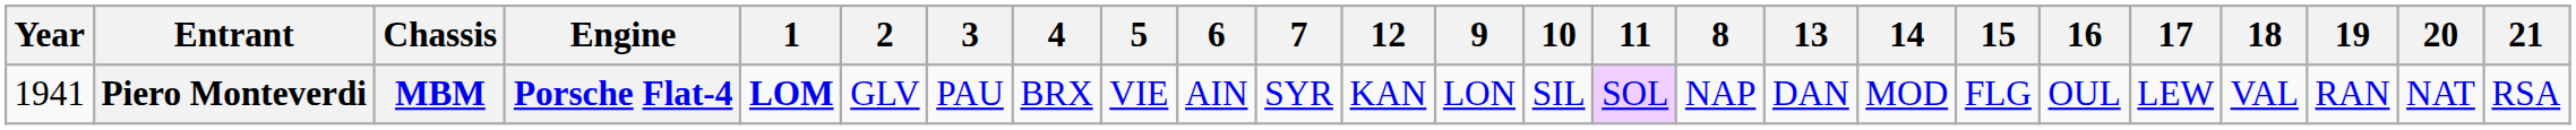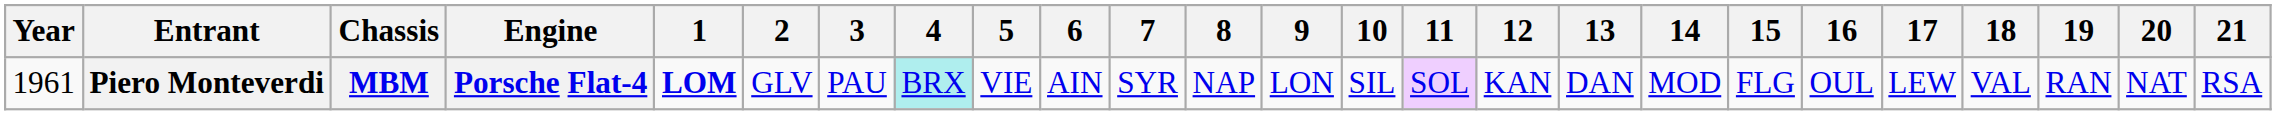columns swapped: 8 <-> 12
Piero Monteverdi | Year: 1941 -> 1961
Piero Monteverdi | 4: no background -> paleturquoise background
